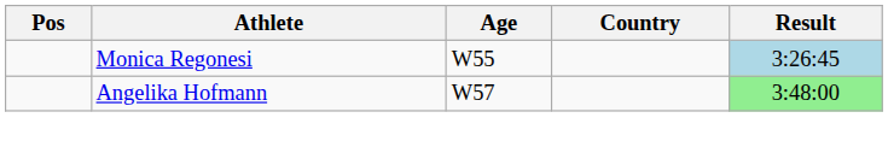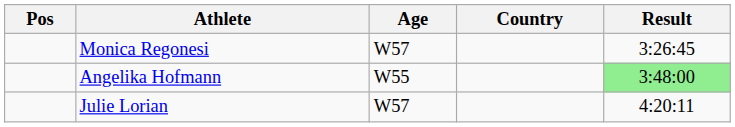Monica Regonesi | Age: W55 -> W57
Monica Regonesi | Result: lightblue background -> no background
Angelika Hofmann | Age: W57 -> W55
+ row: Julie Lorian | W57 | 4:20:11
